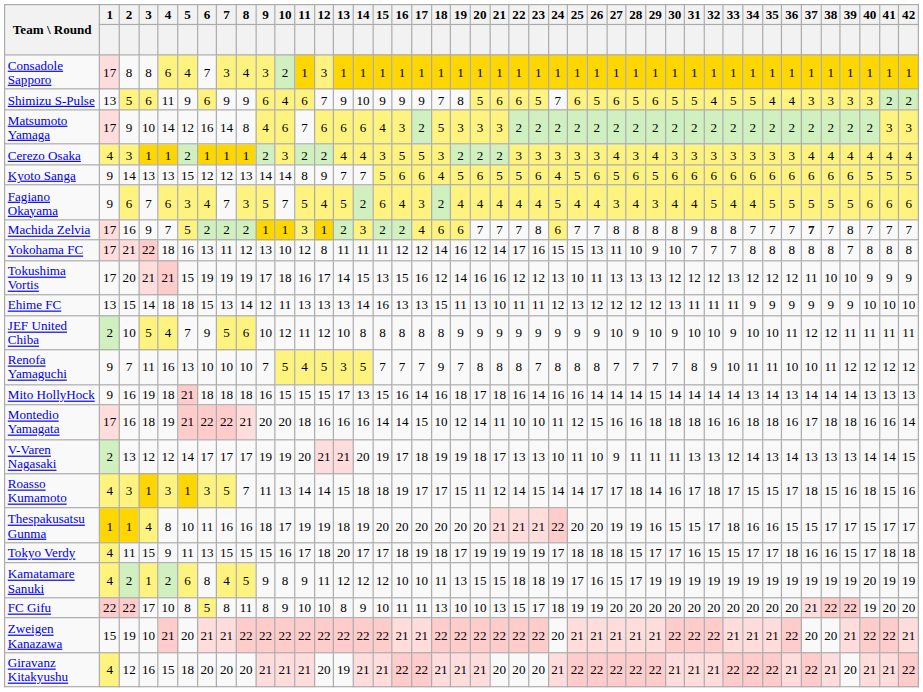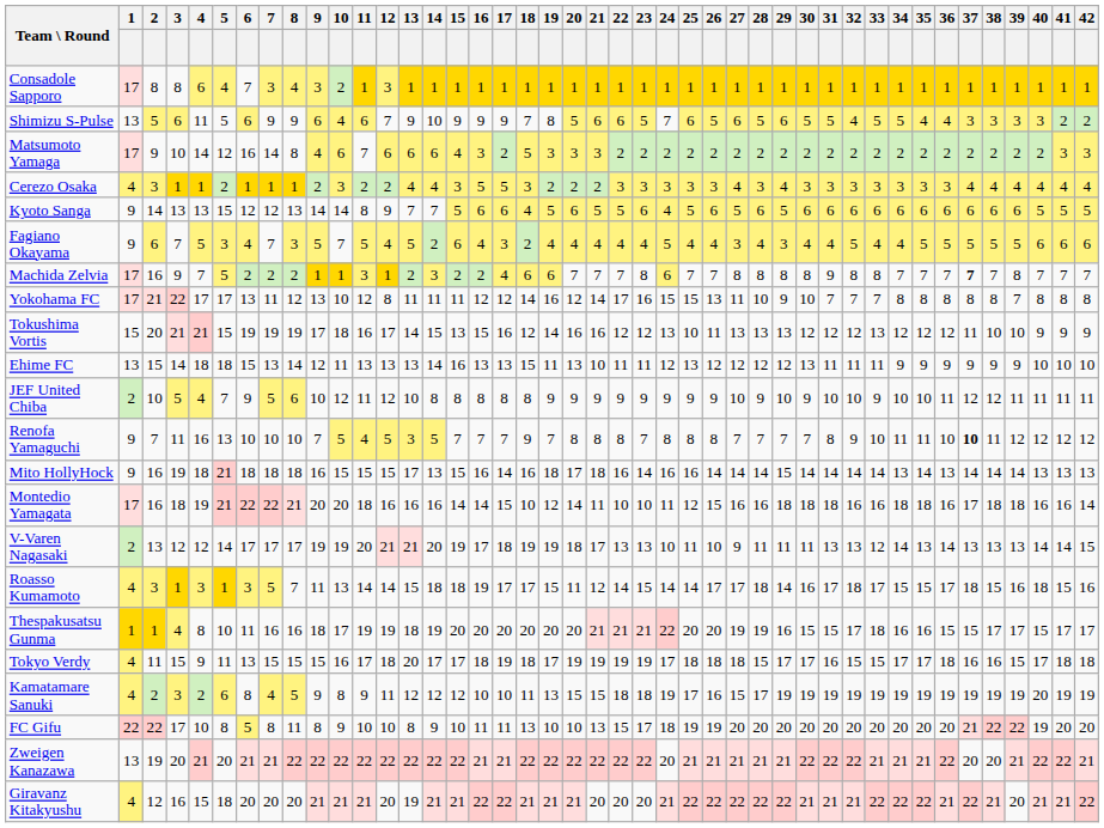Shimizu S-Pulse | 5: 9 -> 5
Fagiano Okayama | 4: 6 -> 5
Yokohama FC | 4: 18 -> 17
Yokohama FC | 5: 16 -> 17
Tokushima Vortis | 1: 17 -> 15
Renofa Yamaguchi | 37: normal -> bold
Kamatamare Sanuki | 3: 1 -> 3
Zweigen Kanazawa | 1: 15 -> 13
Zweigen Kanazawa | 3: 10 -> 20
